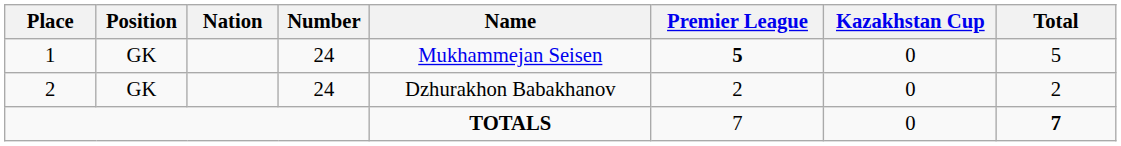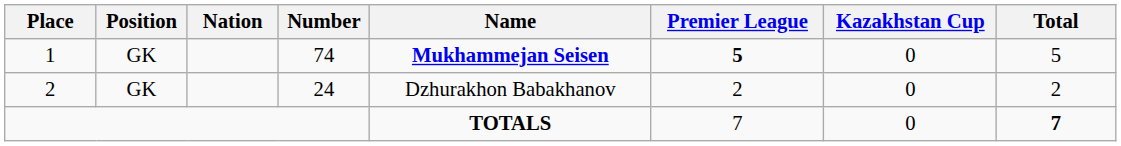1 | Number: 24 -> 74
1 | Name: normal -> bold
